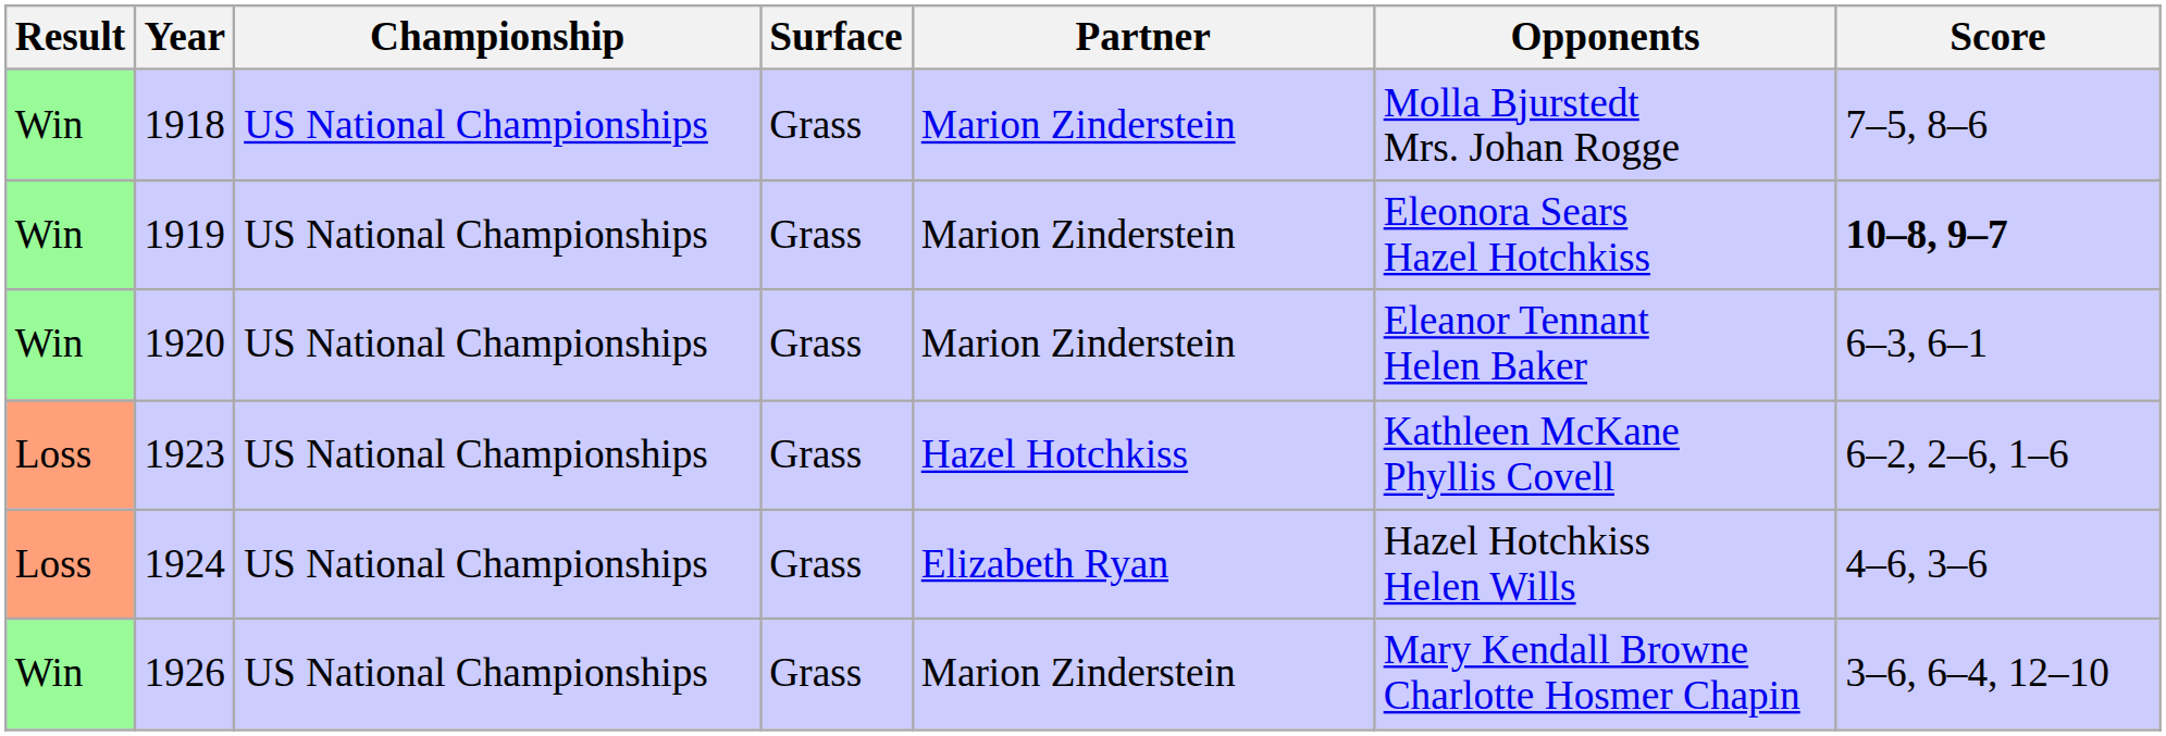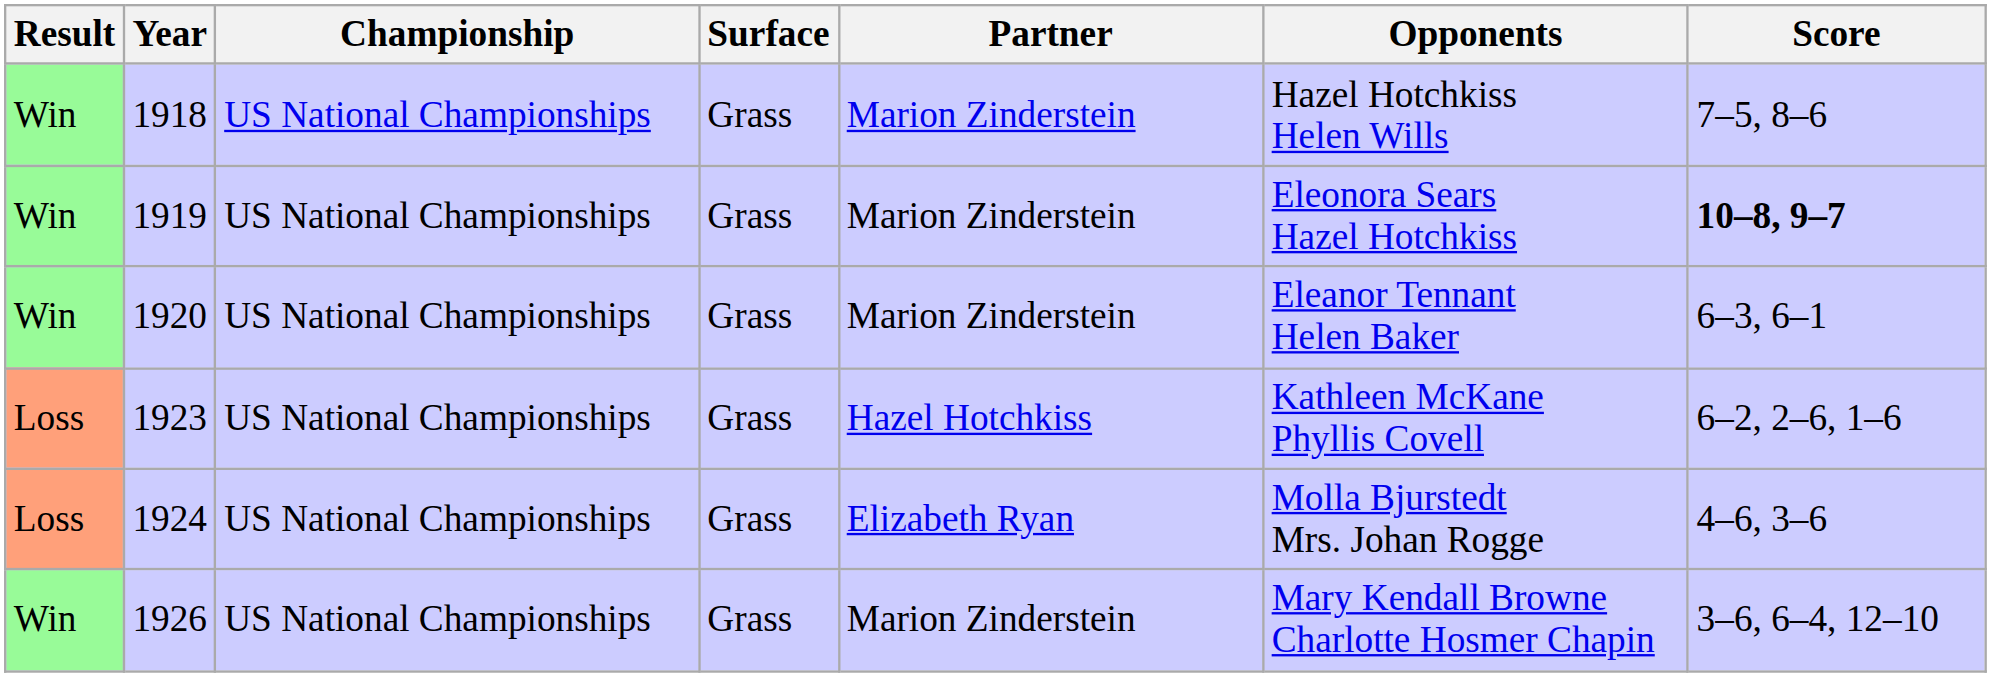1918 | Opponents: Molla Bjurstedt Mrs. Johan Rogge -> Hazel Hotchkiss Helen Wills
1924 | Opponents: Hazel Hotchkiss Helen Wills -> Molla Bjurstedt Mrs. Johan Rogge
